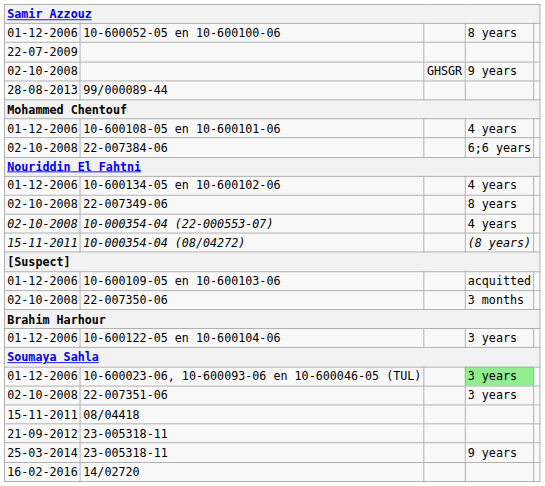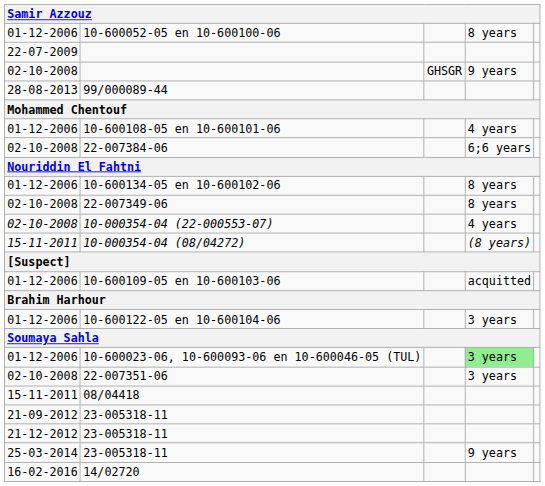10-600134-05 en 10-600102-06 | column 4: 4 years -> 8 years
- row: 02-10-2008 | 22-007350-06 | 3 months
+ row: 21-12-2012 | 23-005318-11
